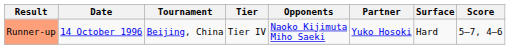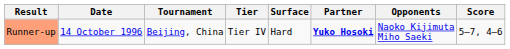columns swapped: Surface <-> Opponents
Runner-up | Partner: normal -> bold
